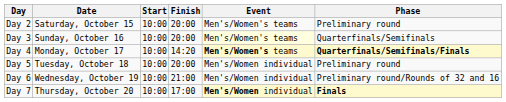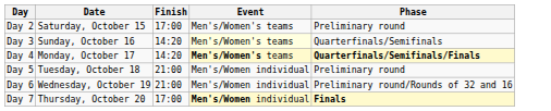- column: Start | 10:00 | 10:00 | 10:00 | 10:00 | 10:00 | 10:00
Day 2 | Finish: 20:00 -> 17:00
Day 3 | Finish: 20:00 -> 14:20
Day 5 | Finish: 20:00 -> 21:00
